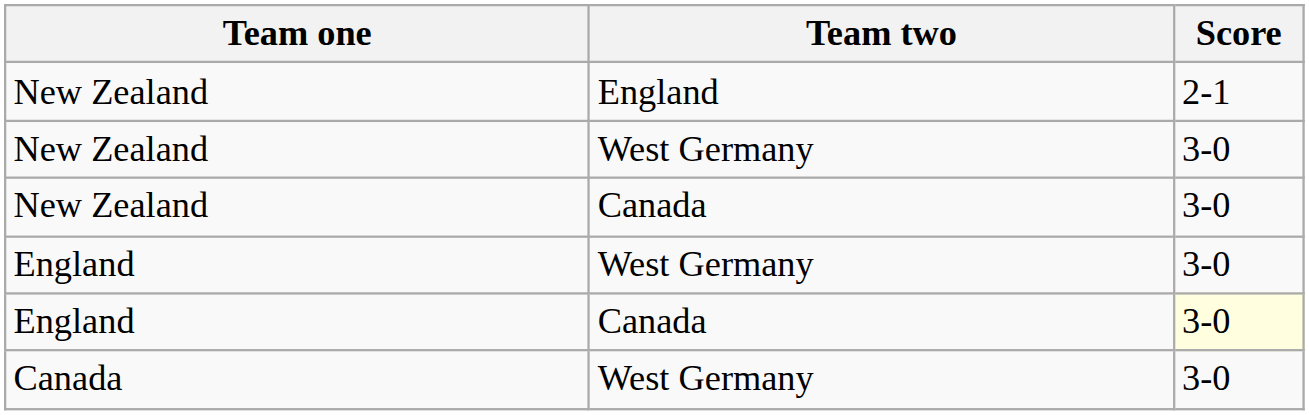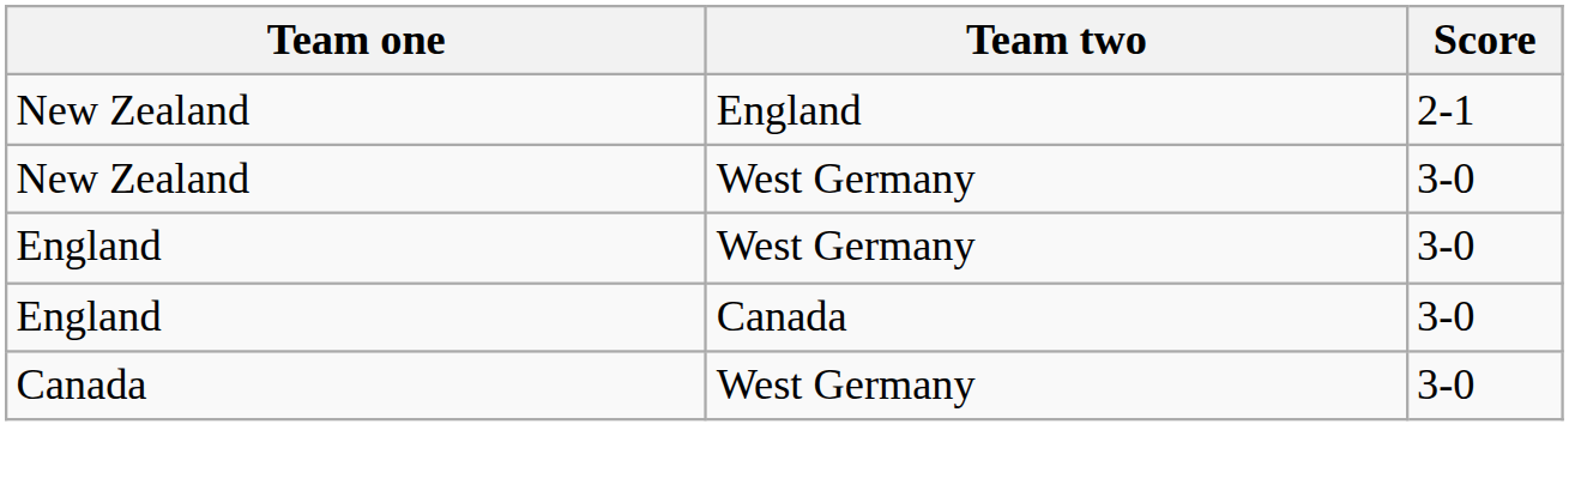- row: New Zealand | Canada | 3-0
England / Canada | Score: lightyellow background -> no background
